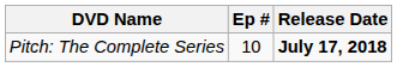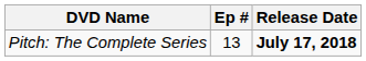Pitch: The Complete Series | Ep #: 10 -> 13
